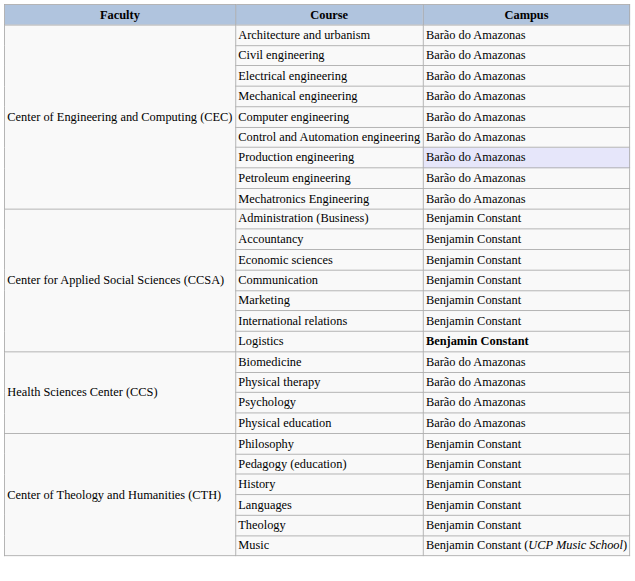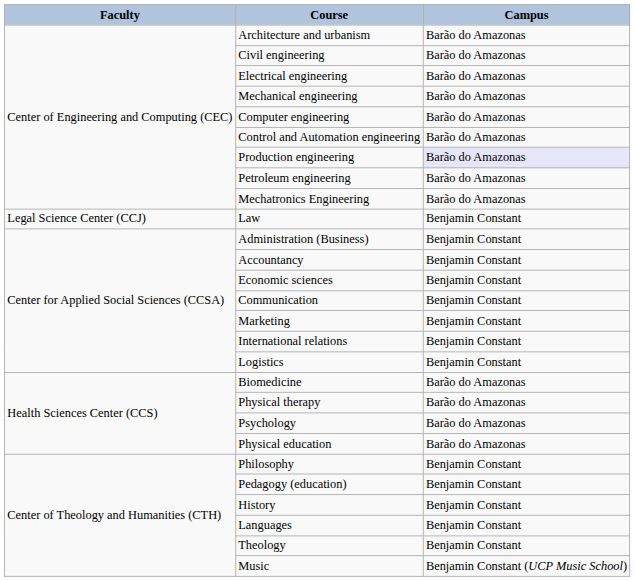+ row: Legal Science Center (CCJ) | Law | Benjamin Constant
Logistics | Campus: bold -> normal
